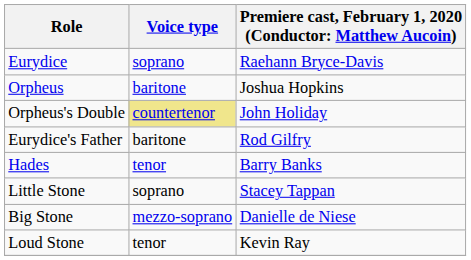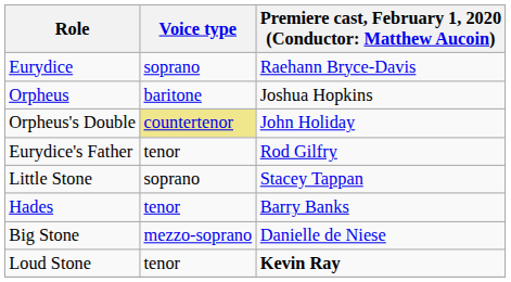Eurydice's Father | Voice type: baritone -> tenor
rows swapped: Hades <-> Little Stone
Loud Stone | column 3: normal -> bold
